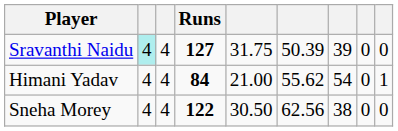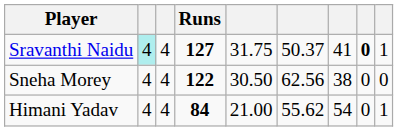Sravanthi Naidu | column 6: 50.39 -> 50.37
Sravanthi Naidu | column 7: 39 -> 41
Sravanthi Naidu | column 8: normal -> bold
Sravanthi Naidu | column 9: 0 -> 1
rows swapped: Sneha Morey <-> Himani Yadav
